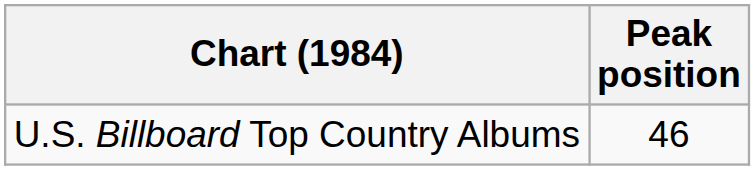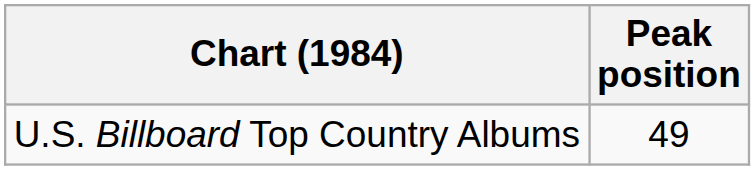U.S. Billboard Top Country Albums | Peak position: 46 -> 49
